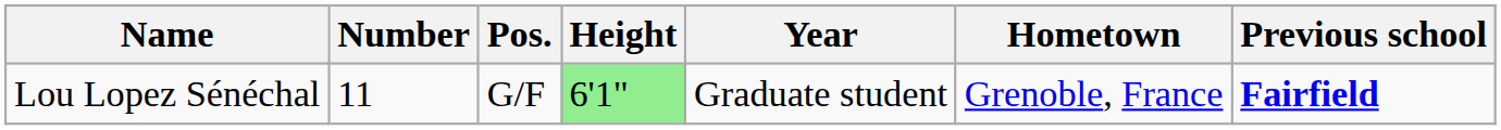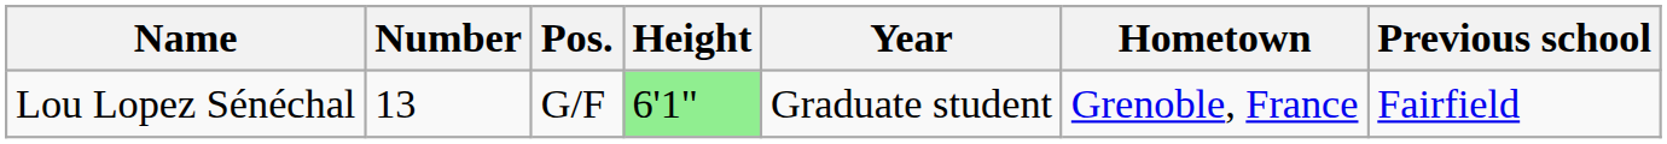Lou Lopez Sénéchal | Number: 11 -> 13
Lou Lopez Sénéchal | Previous school: bold -> normal
